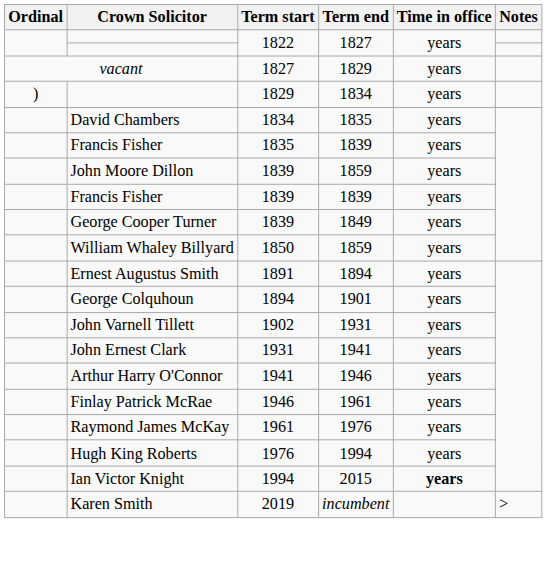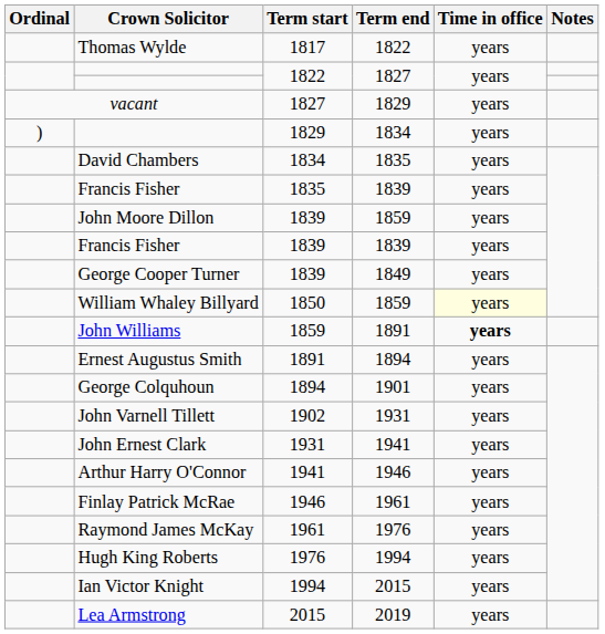+ row: Thomas Wylde | 1817 | 1822 | years
William Whaley Billyard | Time in office: no background -> lightyellow background
+ row: John Williams | 1859 | 1891 | years
Ian Victor Knight | Time in office: bold -> normal
+ row: Lea Armstrong | 2015 | 2019 | years
- row: Karen Smith | 2019 | incumbent | >
